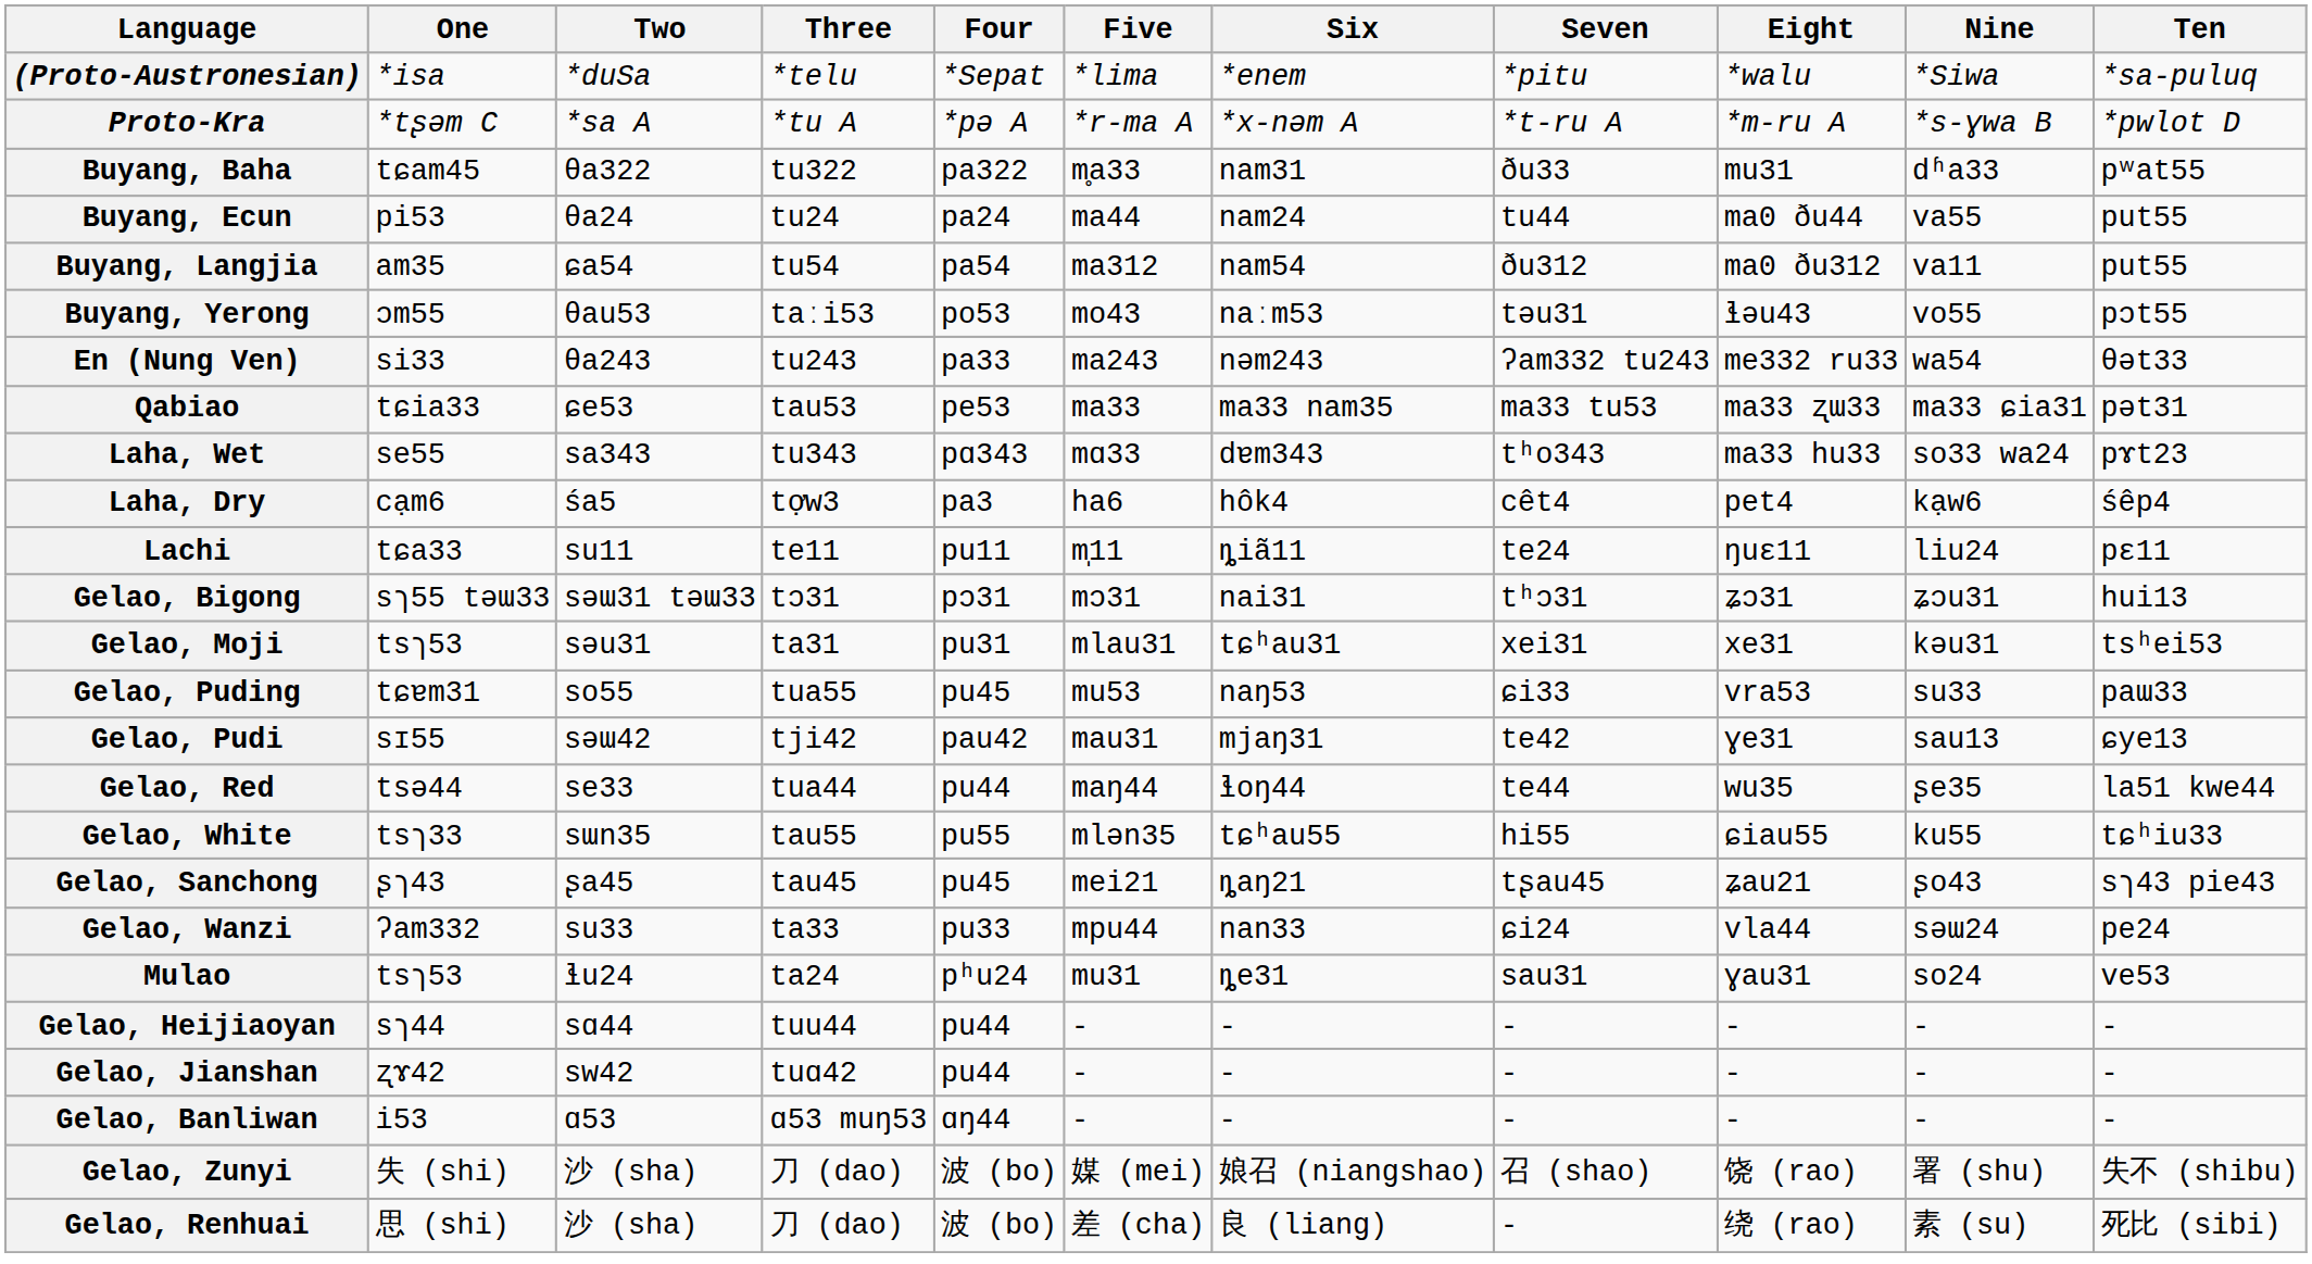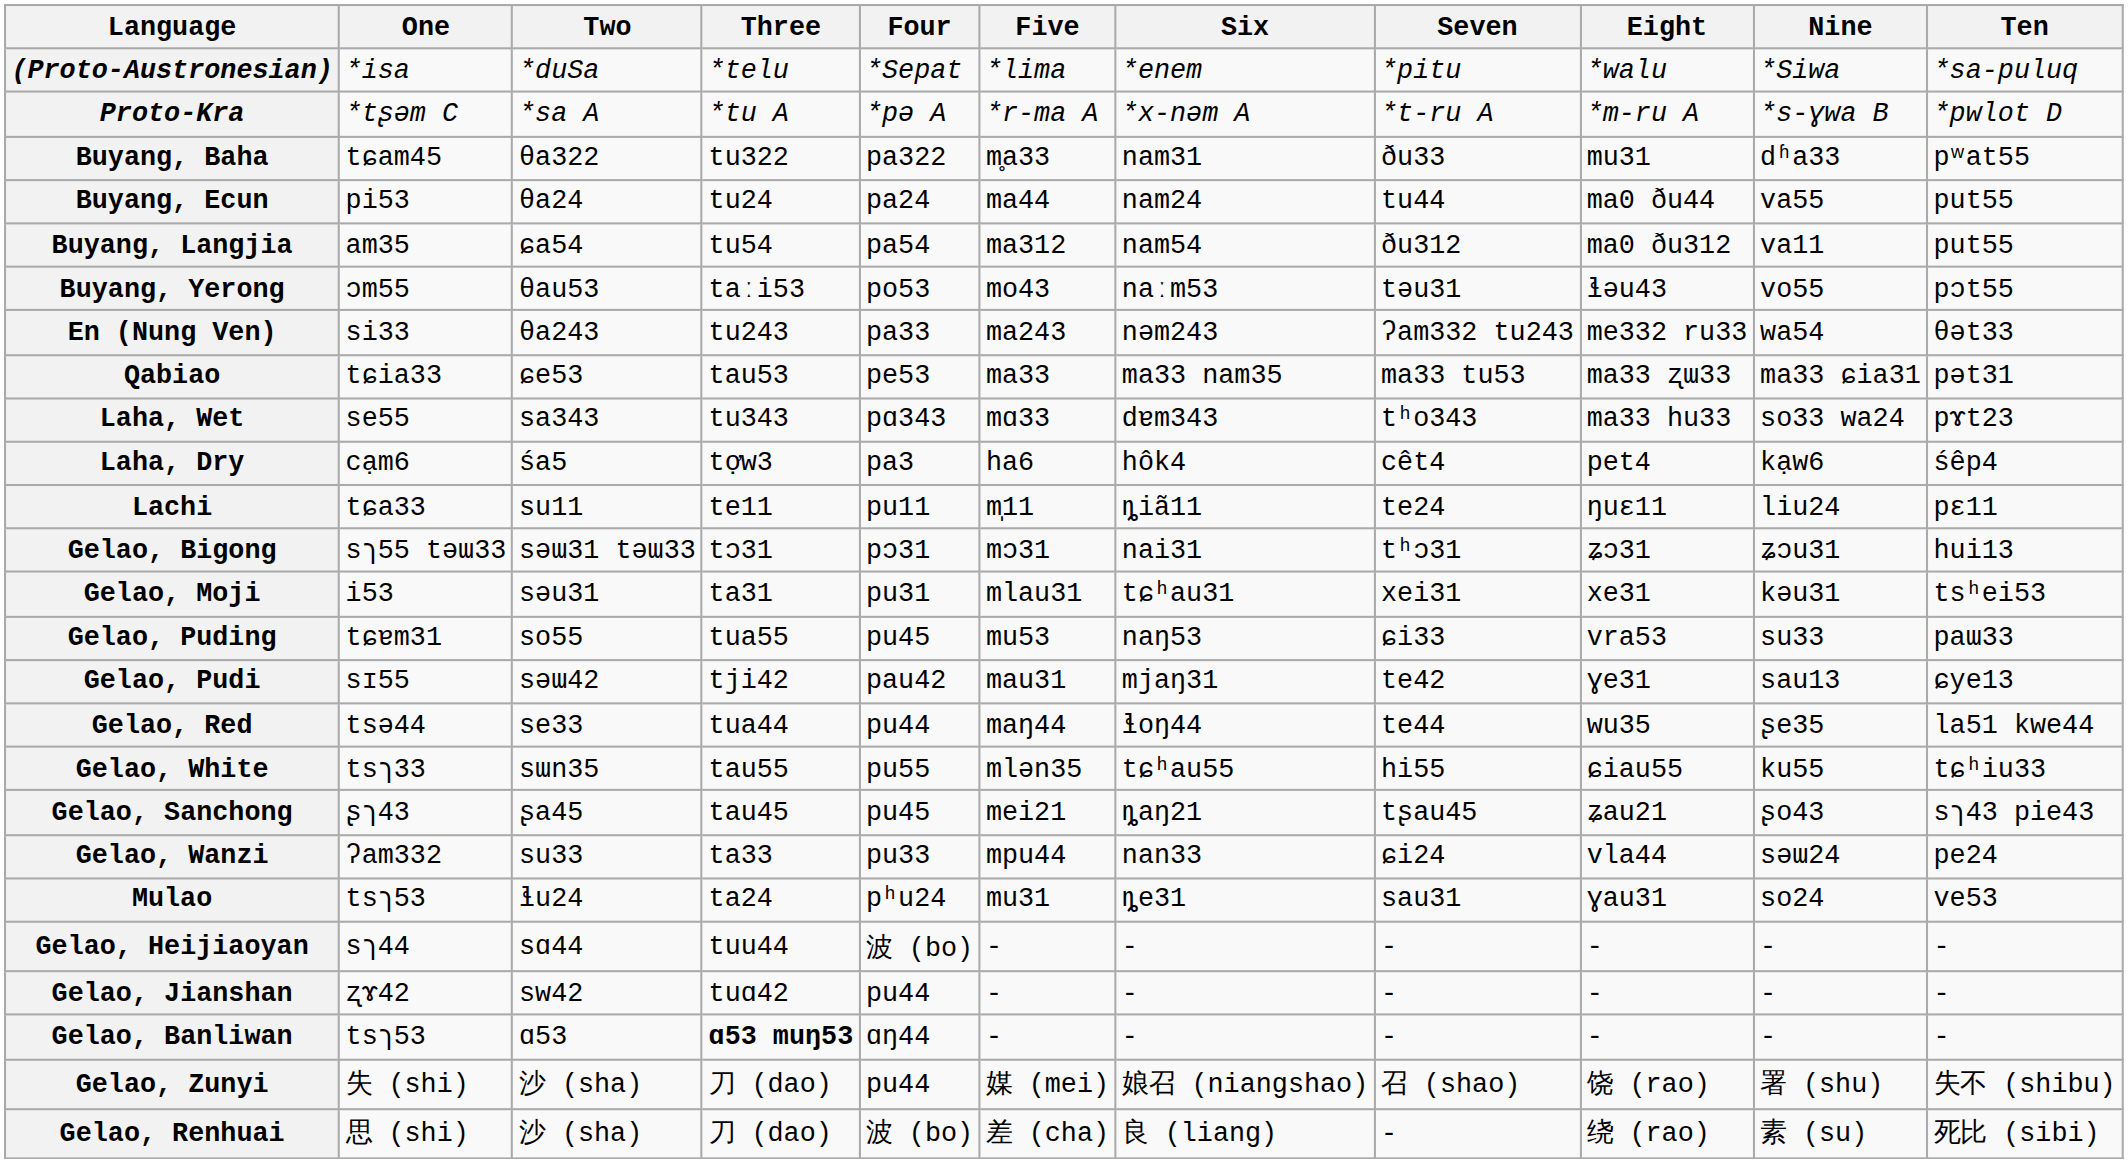Gelao, Moji | One: tsɿ53 -> i53
Gelao, Heijiaoyan | Four: pu44 -> 波 (bo)
Gelao, Banliwan | One: i53 -> tsɿ53
Gelao, Banliwan | Three: normal -> bold
Gelao, Zunyi | Four: 波 (bo) -> pu44
